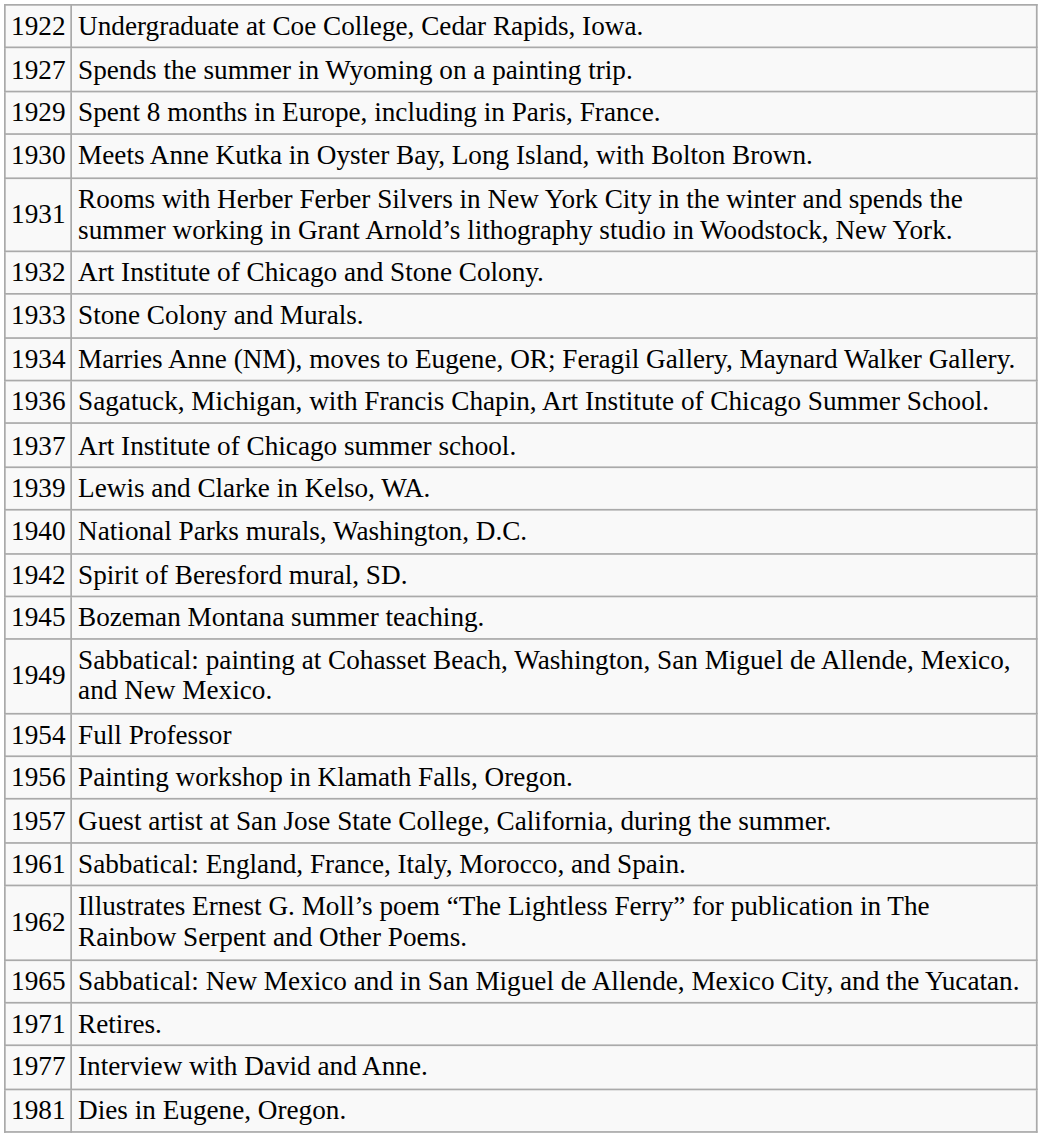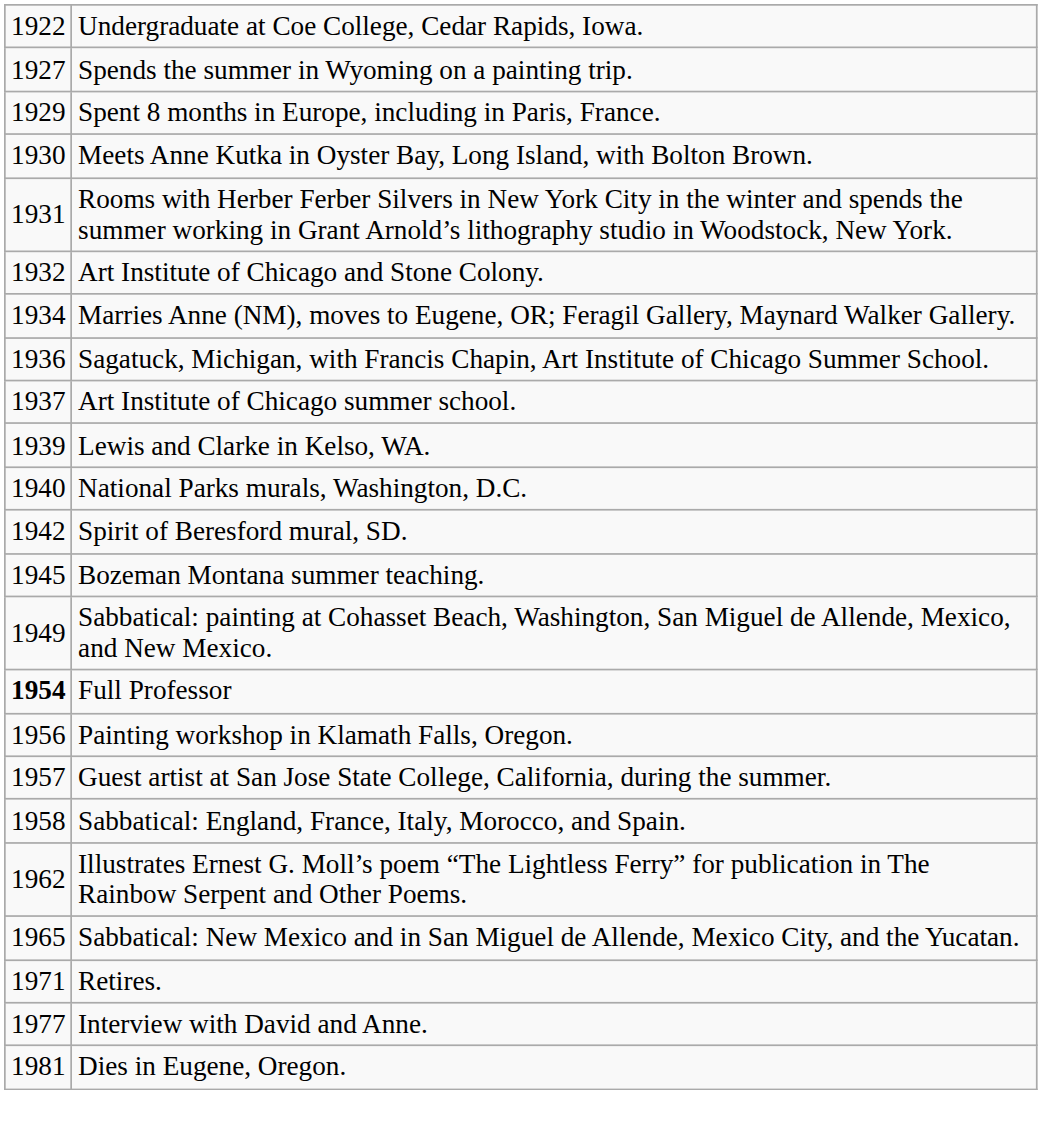- row: 1933 | Stone Colony and Murals.
Full Professor | column 1: normal -> bold
Sabbatical: England, France, Italy, Morocco, and Spain. | column 1: 1961 -> 1958
